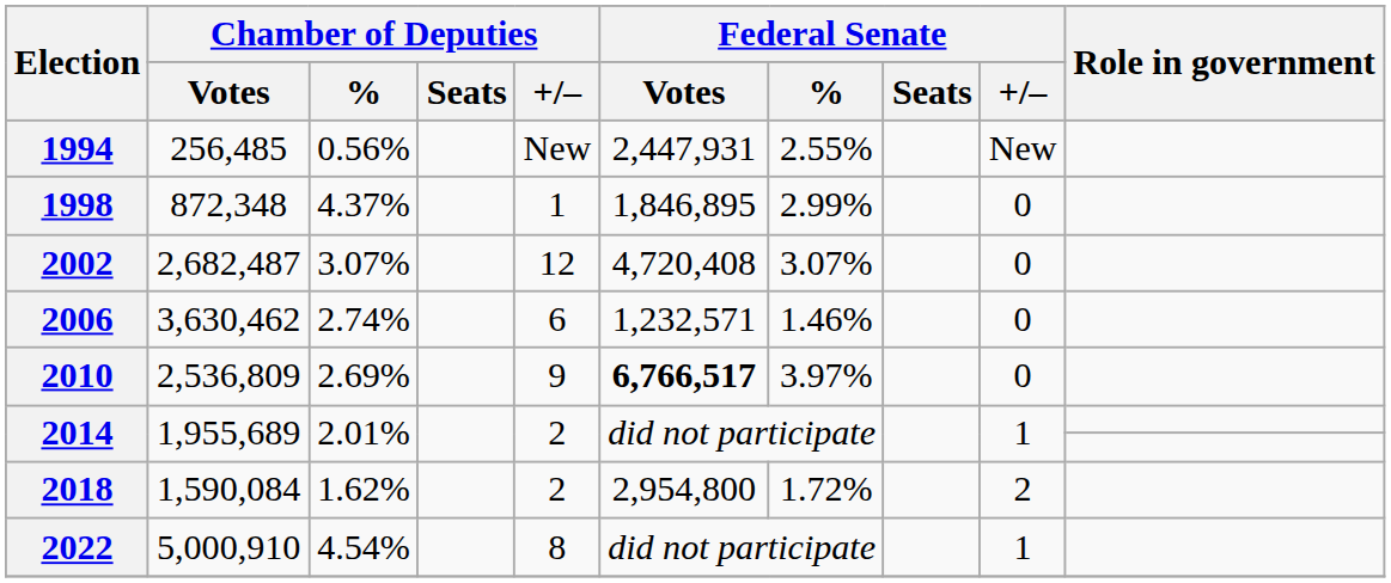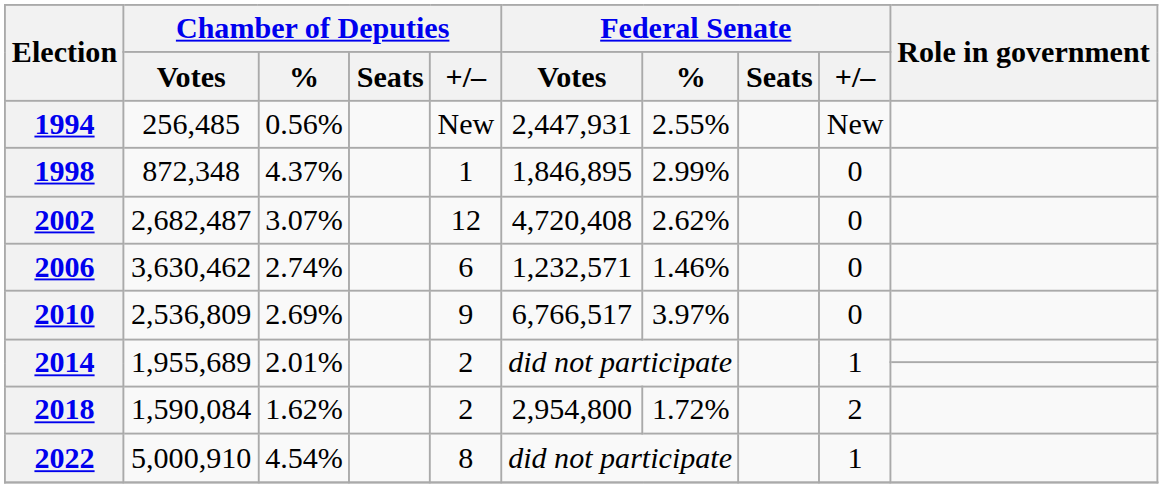2002 | Federal Senate / %: 3.07% -> 2.62%
2010 | Federal Senate / Votes: bold -> normal
